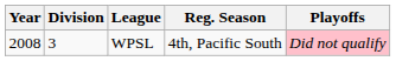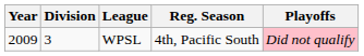WPSL | Year: 2008 -> 2009
